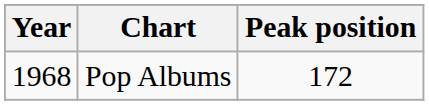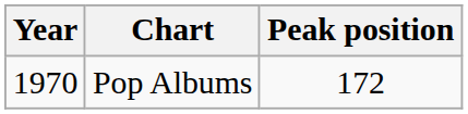Pop Albums | Year: 1968 -> 1970
